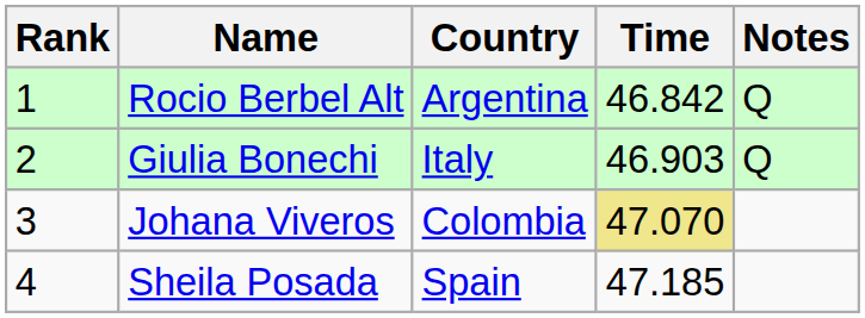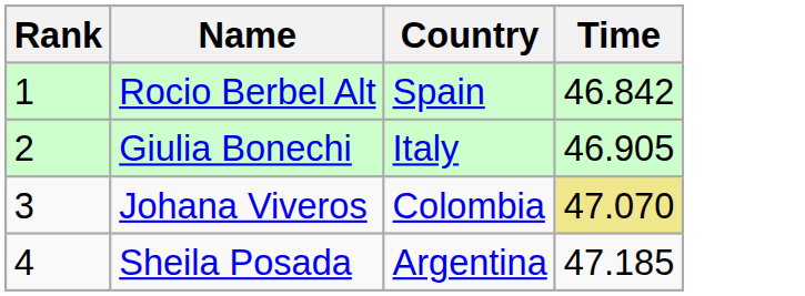- column: Notes | Q | Q
Rocio Berbel Alt | Country: Argentina -> Spain
Giulia Bonechi | Time: 46.903 -> 46.905
Sheila Posada | Country: Spain -> Argentina
